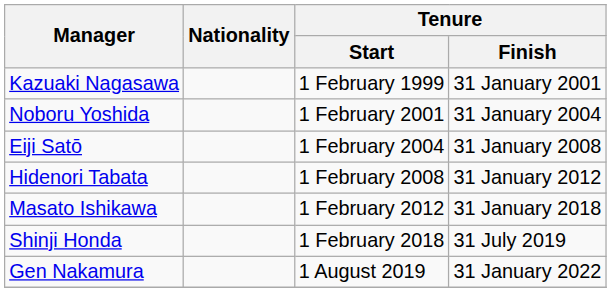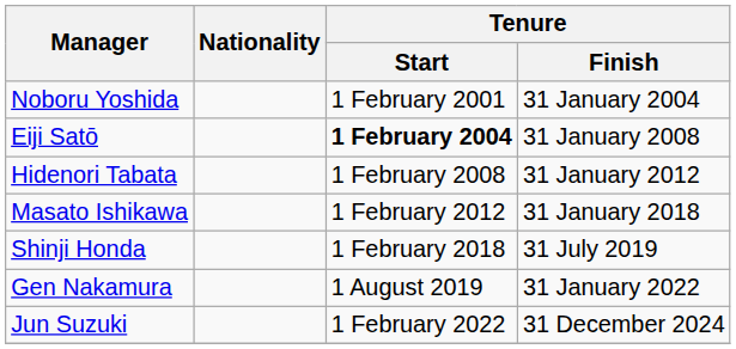- row: Kazuaki Nagasawa | 1 February 1999 | 31 January 2001
Eiji Satō | Tenure / Start: normal -> bold
+ row: Jun Suzuki | 1 February 2022 | 31 December 2024
